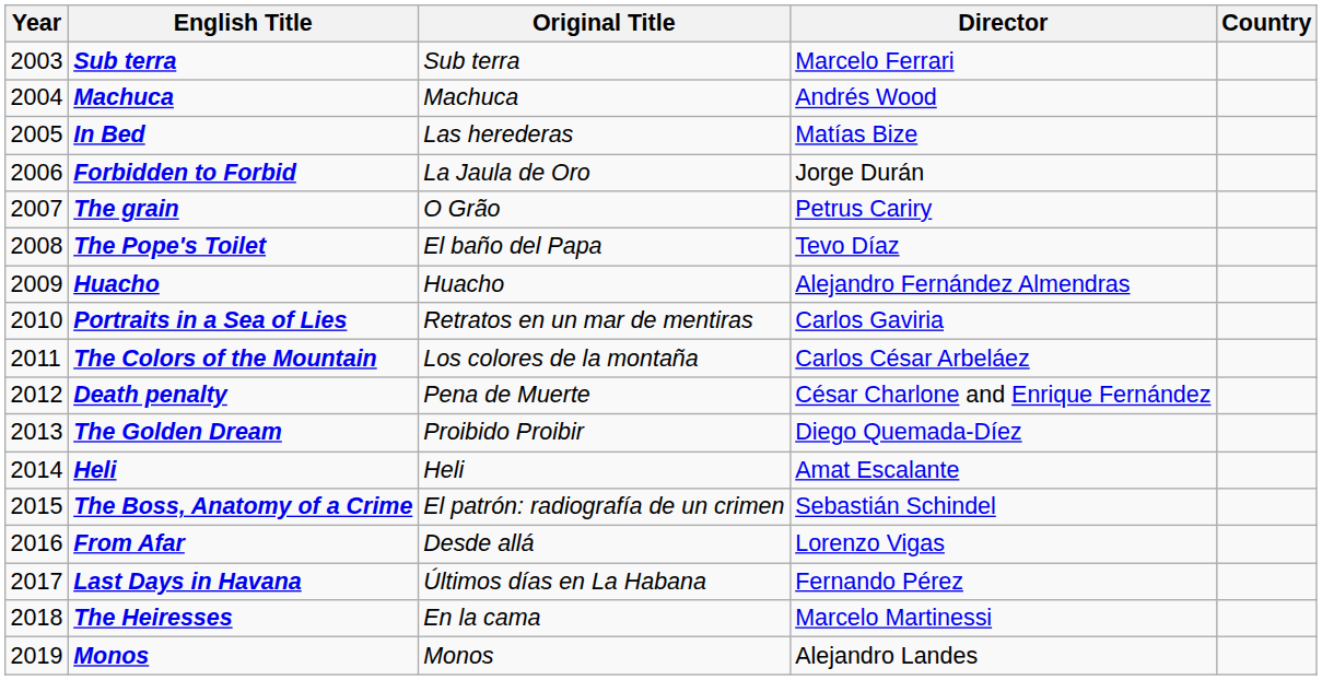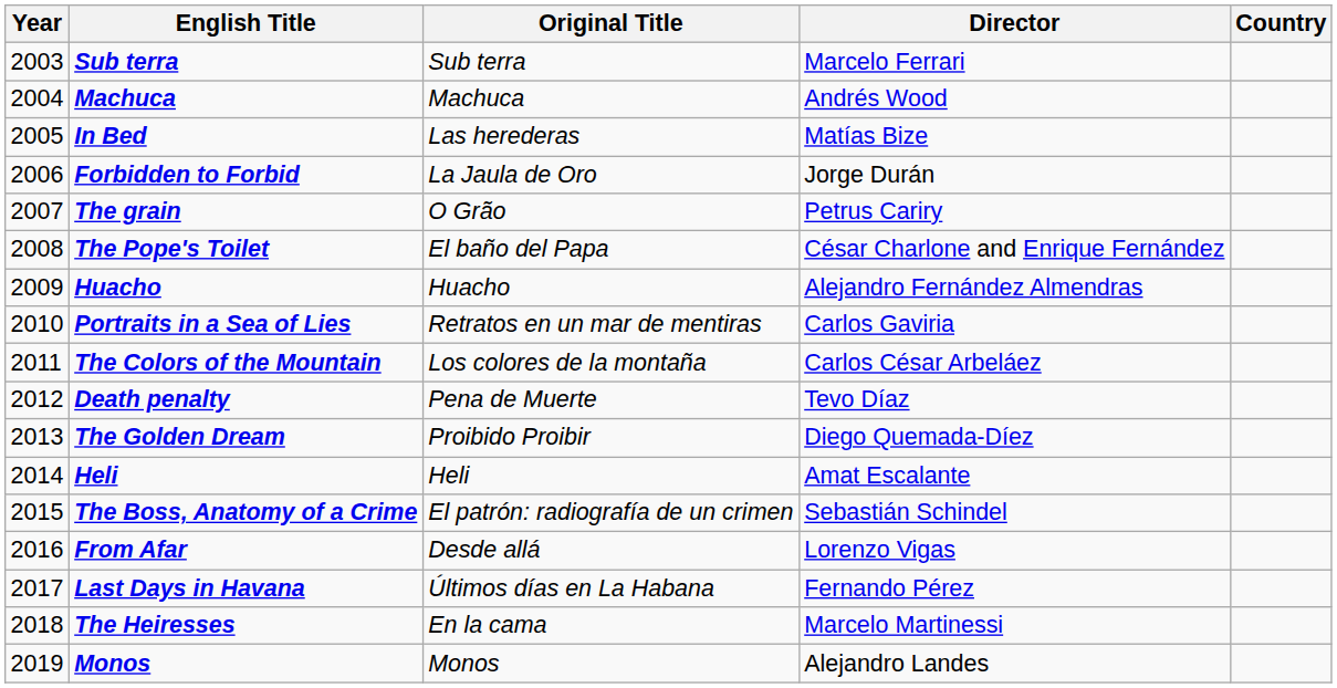The Pope's Toilet | Director: Tevo Díaz -> César Charlone and Enrique Fernández
Death penalty | Director: César Charlone and Enrique Fernández -> Tevo Díaz
